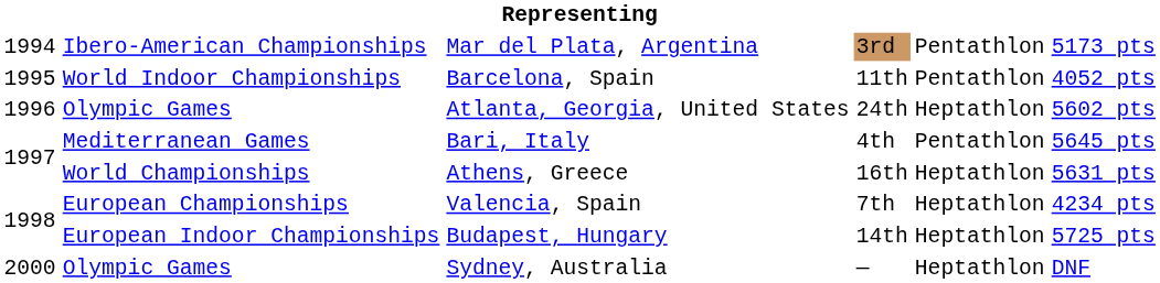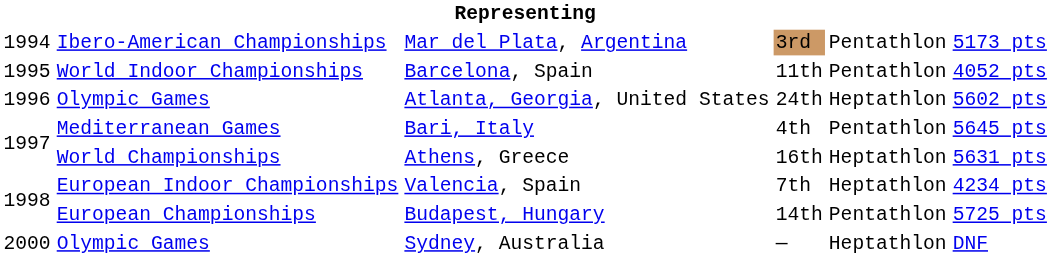Valencia, Spain | column 2: European Championships -> European Indoor Championships
Budapest, Hungary | column 2: European Indoor Championships -> European Championships
Budapest, Hungary | column 5: Heptathlon -> Pentathlon
